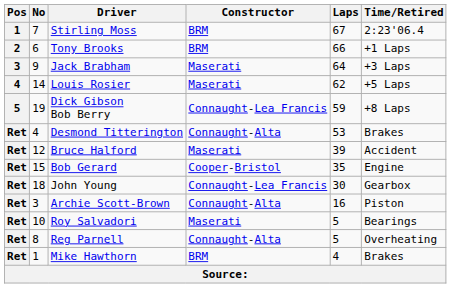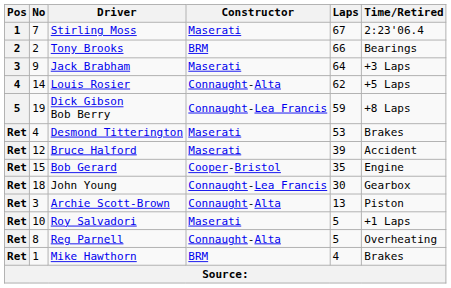Stirling Moss | Constructor: BRM -> Maserati
Tony Brooks | No: 6 -> 2
Tony Brooks | Time/Retired: +1 Laps -> Bearings
Louis Rosier | Constructor: Maserati -> Connaught-Alta
Desmond Titterington | Constructor: Connaught-Alta -> Maserati
Archie Scott-Brown | Laps: 16 -> 13
Roy Salvadori | Time/Retired: Bearings -> +1 Laps
